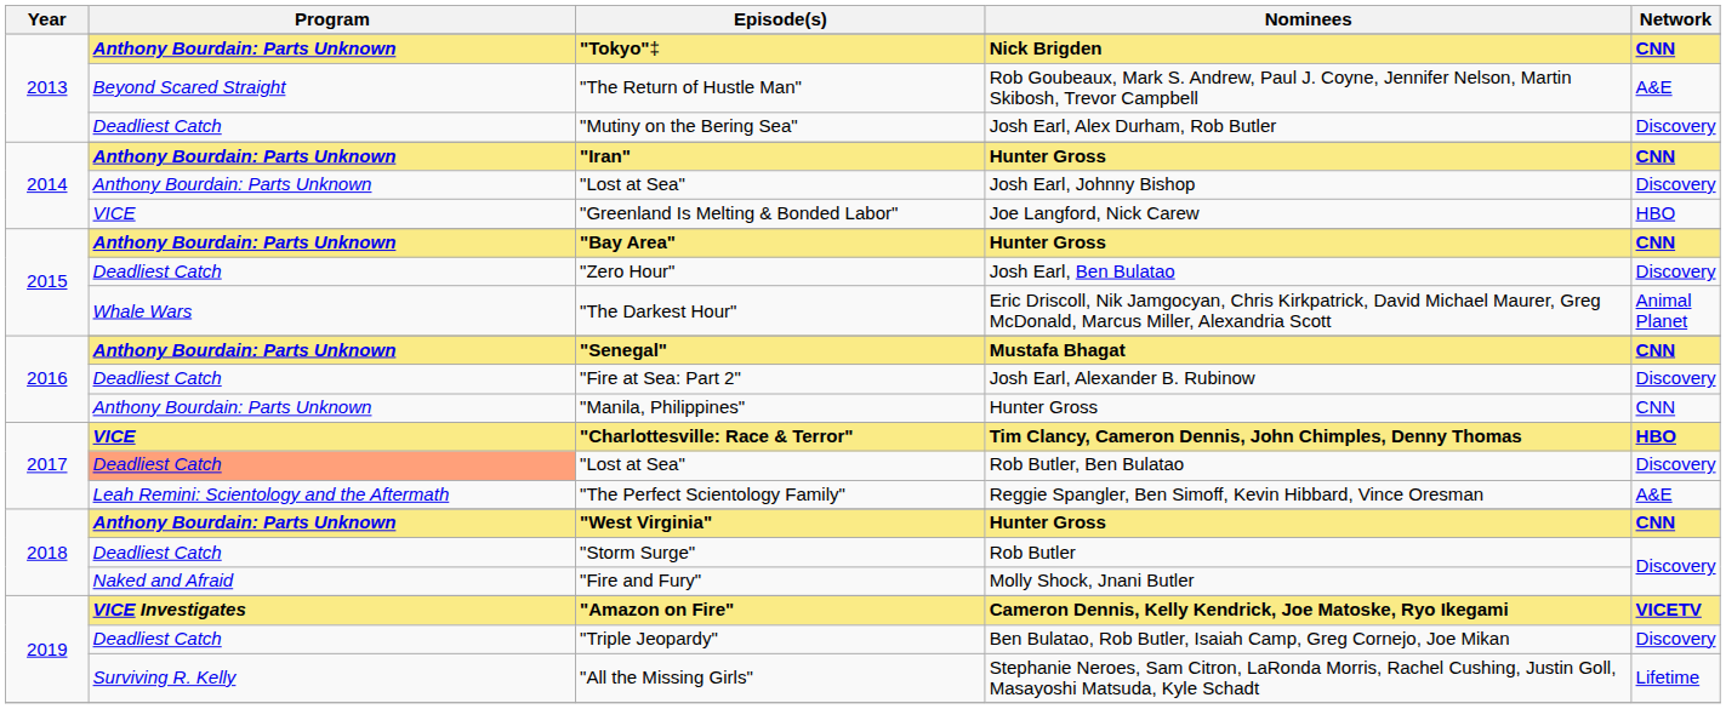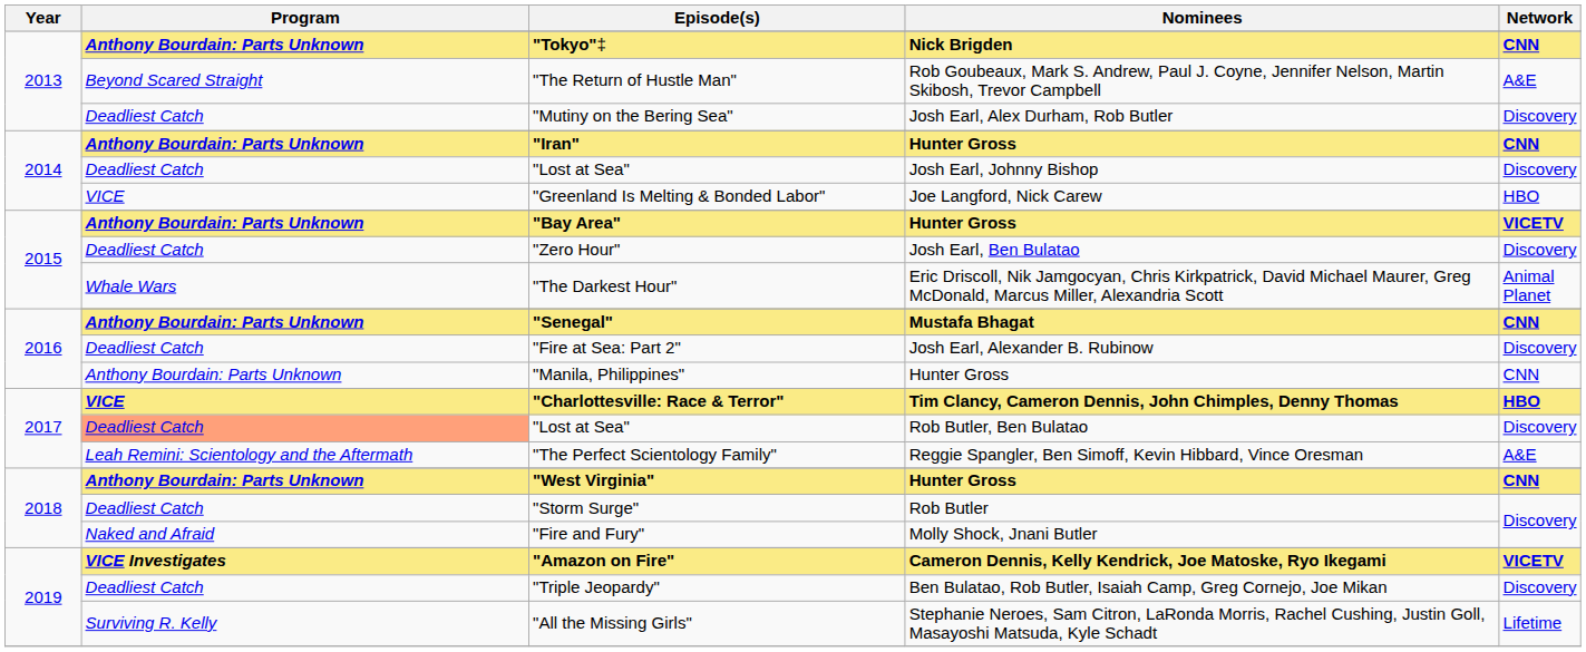2014 / "Lost at Sea" | Program: Anthony Bourdain: Parts Unknown -> Deadliest Catch
"Bay Area" | Network: CNN -> VICETV
